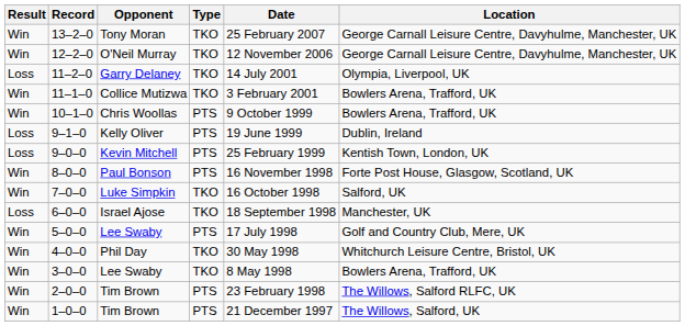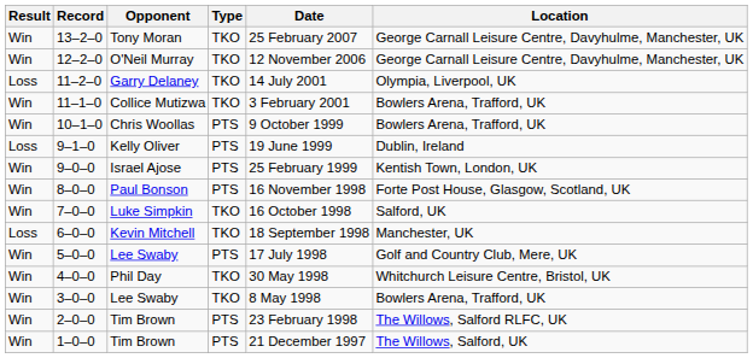9–0–0 | Result: Loss -> Win
9–0–0 | Opponent: Kevin Mitchell -> Israel Ajose
6–0–0 | Opponent: Israel Ajose -> Kevin Mitchell
